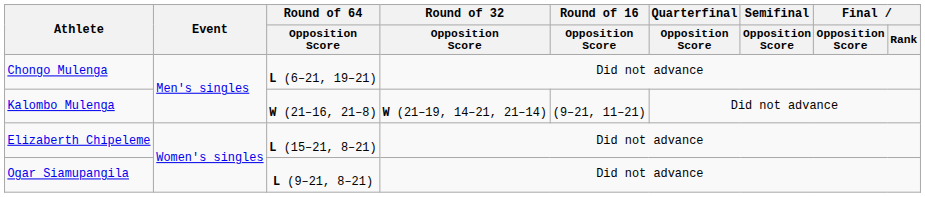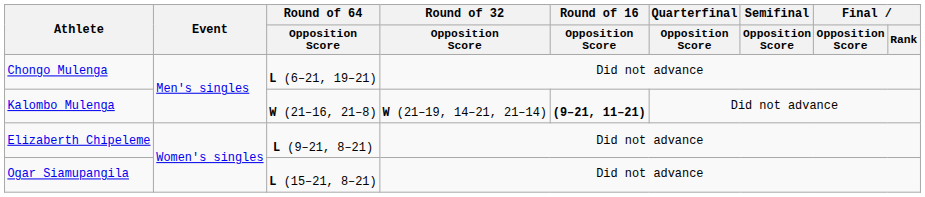Kalombo Mulenga | Round of 16 / Opposition Score: normal -> bold
Elizaberth Chipeleme | Round of 64 / Opposition Score: L (15–21, 8–21) -> L (9–21, 8–21)
Ogar Siamupangila | Round of 64 / Opposition Score: L (9–21, 8–21) -> L (15–21, 8–21)
